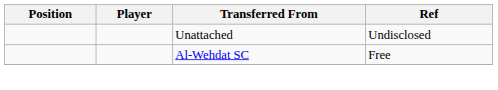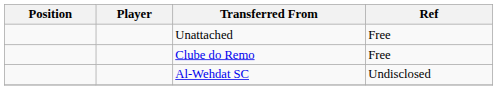Unattached | Ref: Undisclosed -> Free
+ row: Clube do Remo | Free
Al-Wehdat SC | Ref: Free -> Undisclosed
